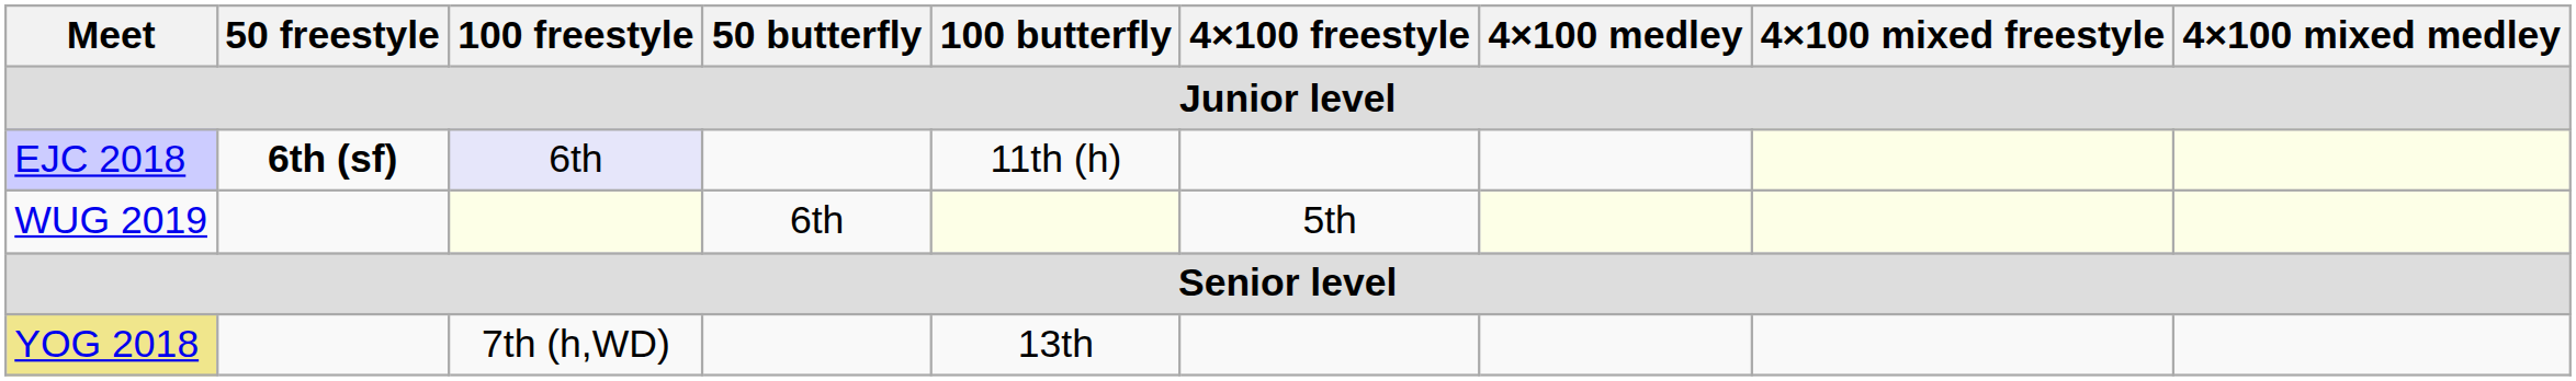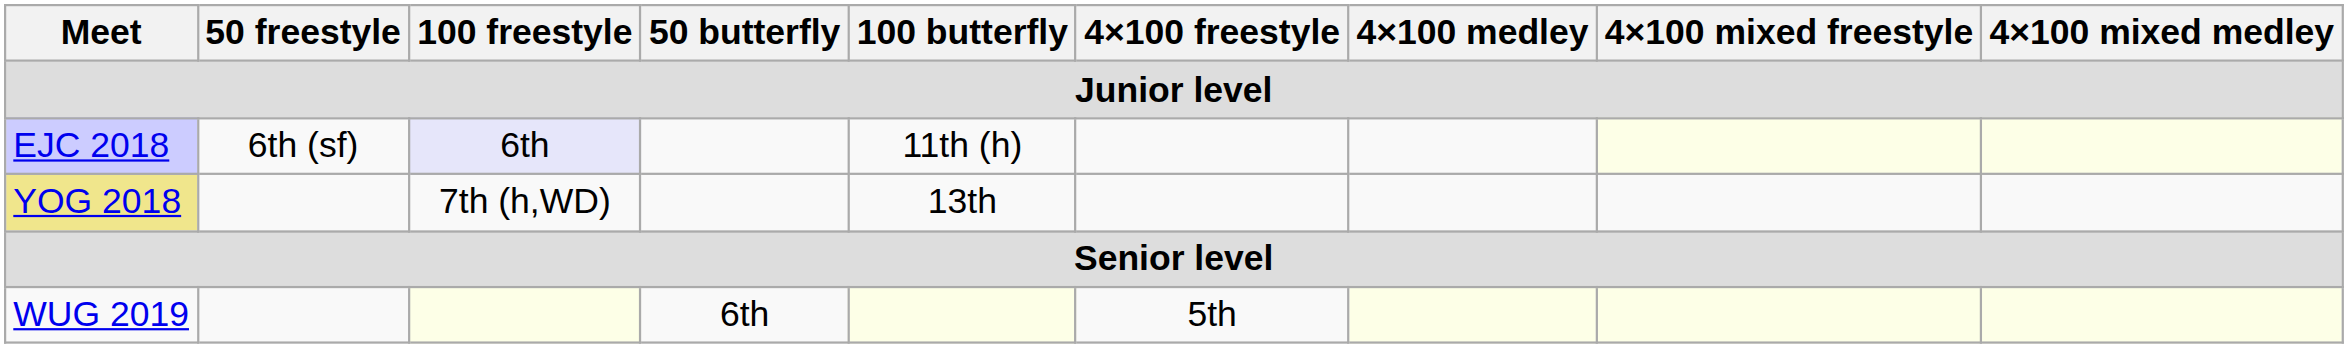EJC 2018 | 50 freestyle: bold -> normal
rows swapped: YOG 2018 <-> WUG 2019
